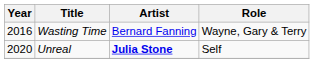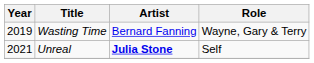Wasting Time | Year: 2016 -> 2019
Unreal | Year: 2020 -> 2021
